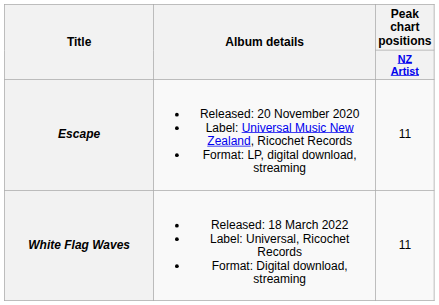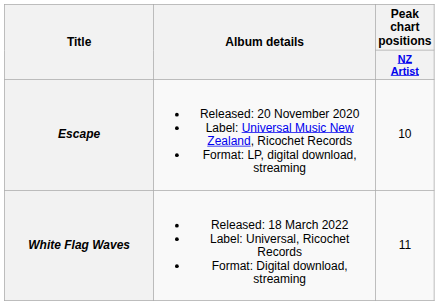Escape | Peak chart positions / NZ Artist: 11 -> 10
